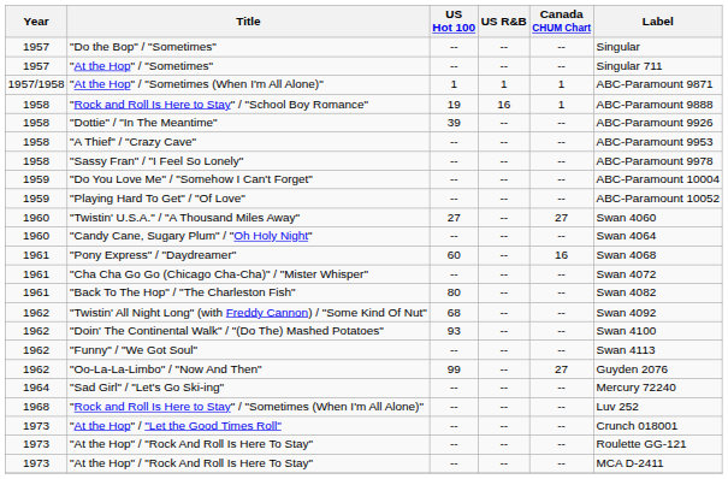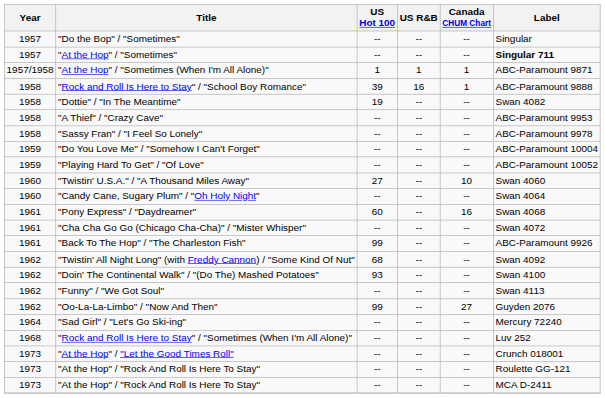"At the Hop" / "Sometimes" | Label: normal -> bold
"Rock and Roll Is Here to Stay" / "School Boy Romance" | US Hot 100: 19 -> 39
"Dottie" / "In The Meantime" | US Hot 100: 39 -> 19
"Dottie" / "In The Meantime" | Label: ABC-Paramount 9926 -> Swan 4082
"Twistin' U.S.A." / "A Thousand Miles Away" | Canada CHUM Chart: 27 -> 10
"Back To The Hop" / "The Charleston Fish" | US Hot 100: 80 -> 99
"Back To The Hop" / "The Charleston Fish" | Label: Swan 4082 -> ABC-Paramount 9926
